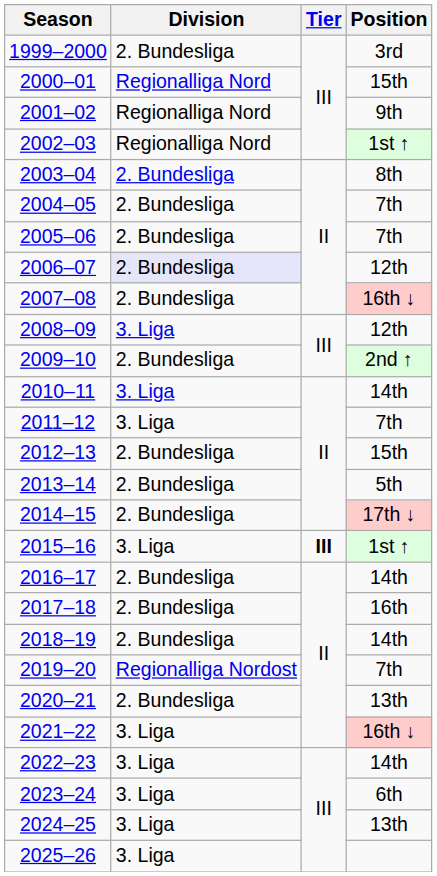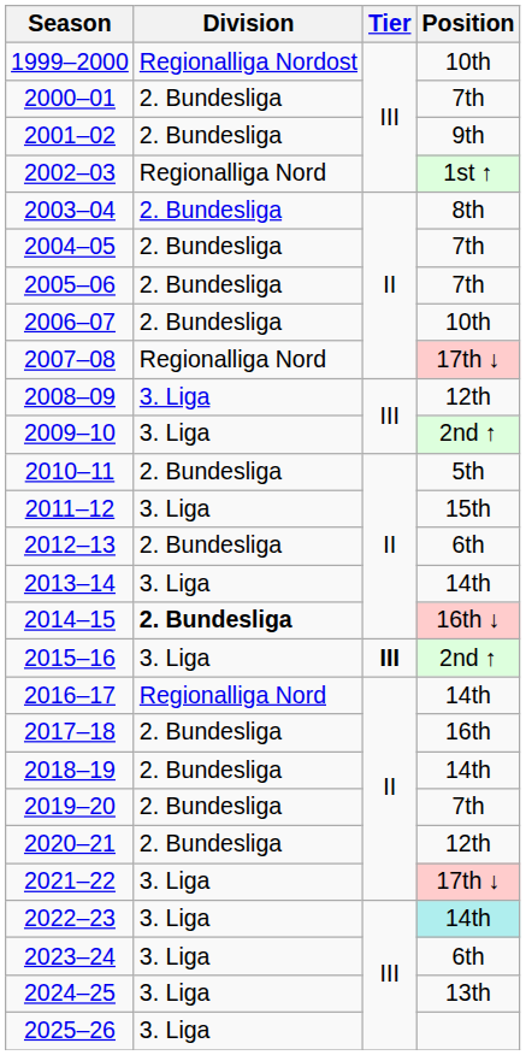1999–2000 | Division: 2. Bundesliga -> Regionalliga Nordost
1999–2000 | Position: 3rd -> 10th
2000–01 | Division: Regionalliga Nord -> 2. Bundesliga
2000–01 | Position: 15th -> 7th
2001–02 | Division: Regionalliga Nord -> 2. Bundesliga
2006–07 | Division: lavender background -> no background
2006–07 | Position: 12th -> 10th
2007–08 | Division: 2. Bundesliga -> Regionalliga Nord
2007–08 | Position: 16th ↓ -> 17th ↓
2009–10 | Division: 2. Bundesliga -> 3. Liga
2010–11 | Division: 3. Liga -> 2. Bundesliga
2010–11 | Position: 14th -> 5th
2011–12 | Position: 7th -> 15th
2012–13 | Position: 15th -> 6th
2013–14 | Division: 2. Bundesliga -> 3. Liga
2013–14 | Position: 5th -> 14th
2014–15 | Division: normal -> bold
2014–15 | Position: 17th ↓ -> 16th ↓
2015–16 | Position: 1st ↑ -> 2nd ↑
2016–17 | Division: 2. Bundesliga -> Regionalliga Nord
2019–20 | Division: Regionalliga Nordost -> 2. Bundesliga
2020–21 | Position: 13th -> 12th
2021–22 | Position: 16th ↓ -> 17th ↓
2022–23 | Position: no background -> paleturquoise background
